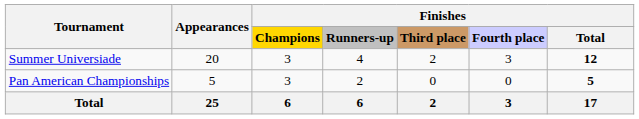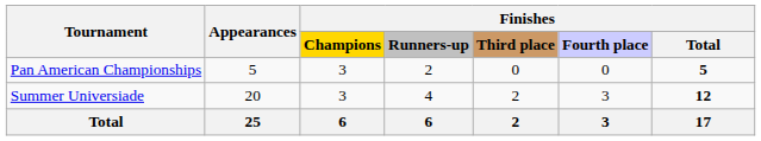rows swapped: Summer Universiade <-> Pan American Championships
